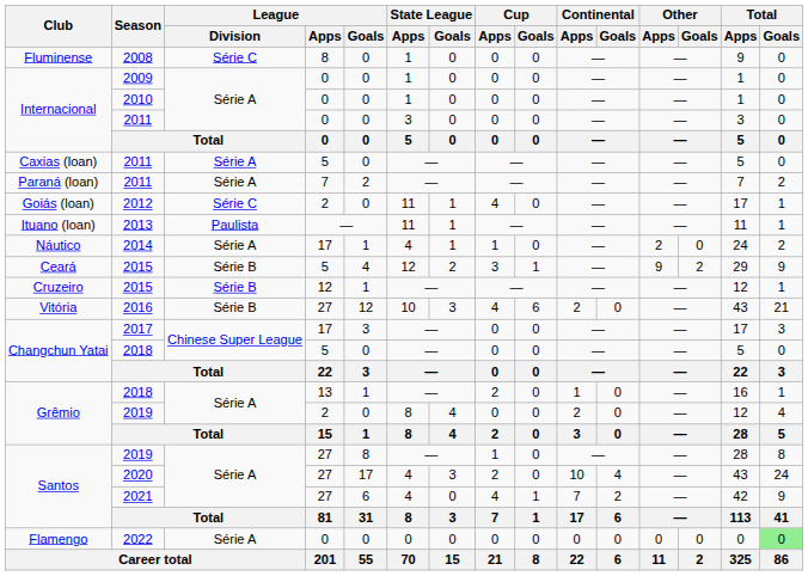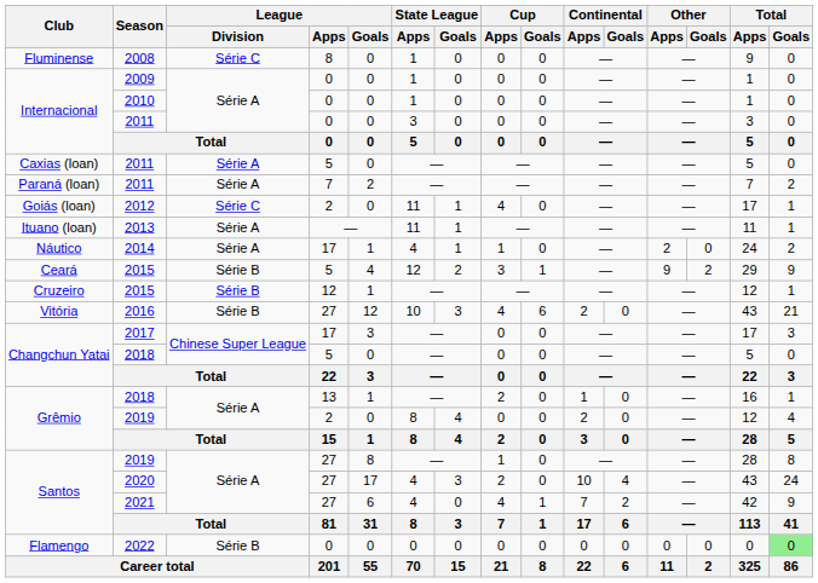2013 | League / Division: Paulista -> Série A
2022 | League / Division: Série A -> Série B
